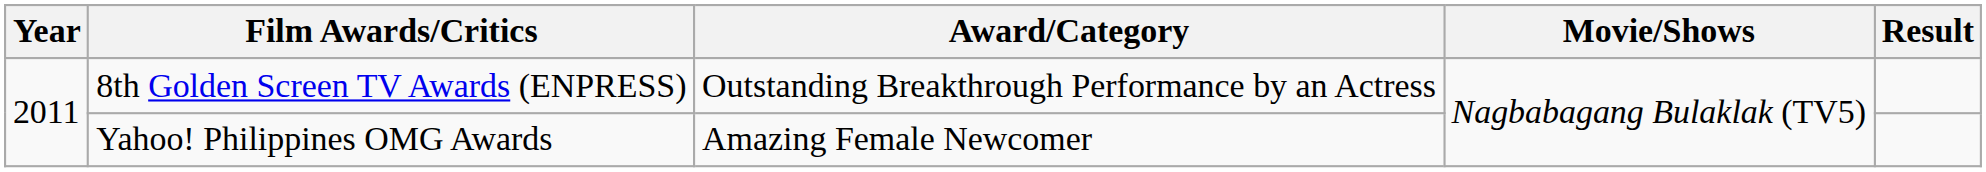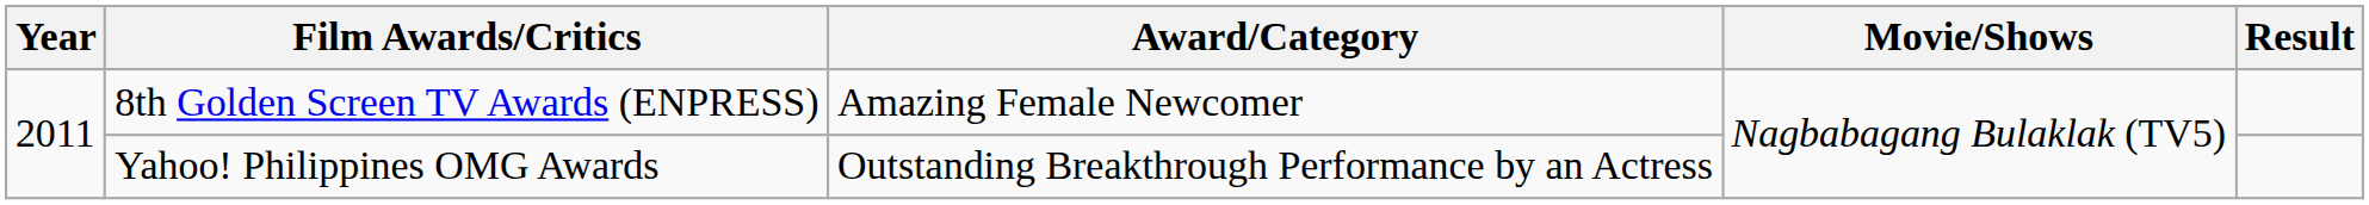8th Golden Screen TV Awards (ENPRESS) | Award/Category: Outstanding Breakthrough Performance by an Actress -> Amazing Female Newcomer
Yahoo! Philippines OMG Awards | Award/Category: Amazing Female Newcomer -> Outstanding Breakthrough Performance by an Actress
